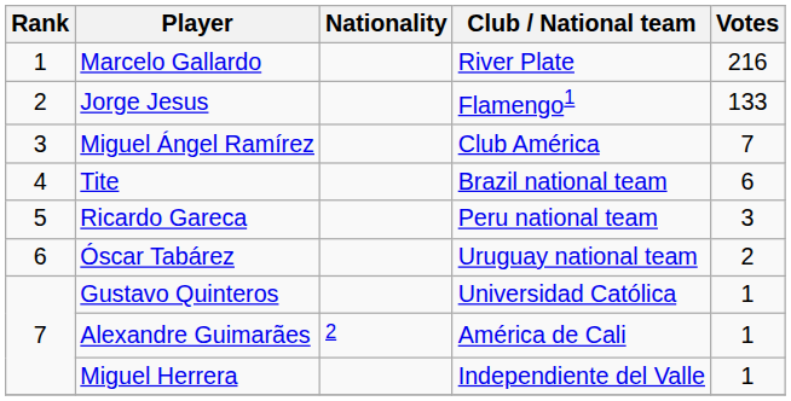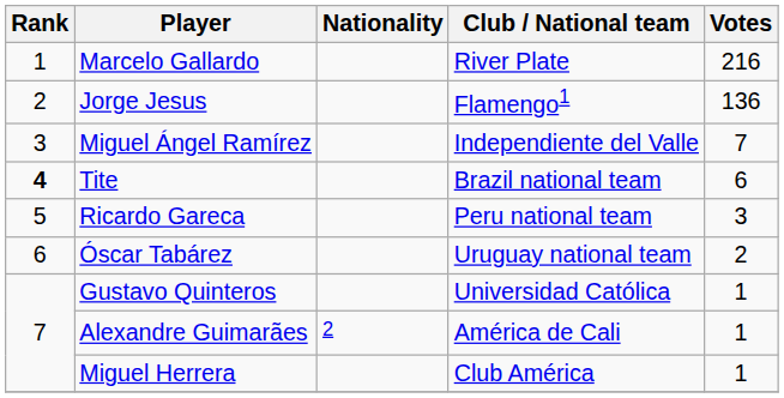Jorge Jesus | Votes: 133 -> 136
Miguel Ángel Ramírez | Club / National team: Club América -> Independiente del Valle
Tite | Rank: normal -> bold
Miguel Herrera | Club / National team: Independiente del Valle -> Club América
